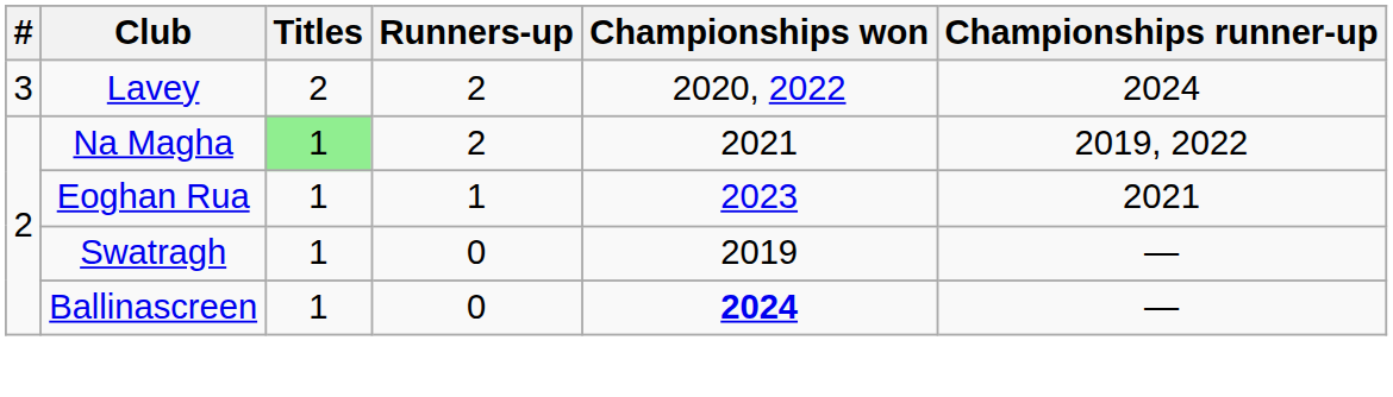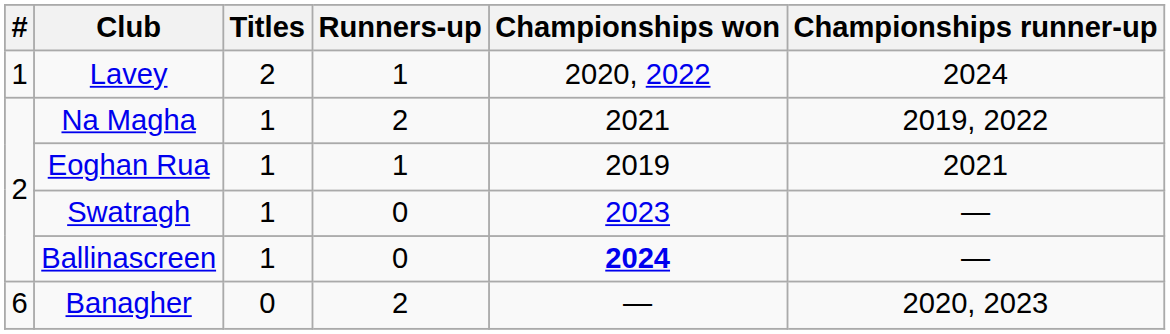Lavey | #: 3 -> 1
Lavey | Runners-up: 2 -> 1
Na Magha | Titles: lightgreen background -> no background
Eoghan Rua | Championships won: 2023 -> 2019
Swatragh | Championships won: 2019 -> 2023
+ row: 6 | Banagher | 0 | 2 | — | 2020, 2023
